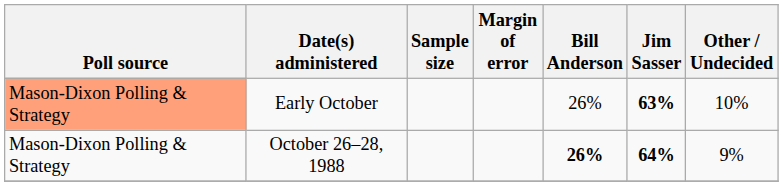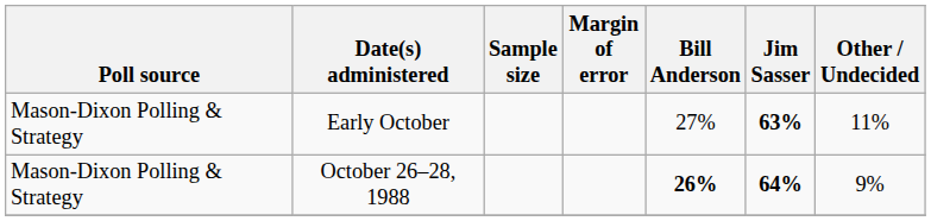Early October | Poll source: lightsalmon background -> no background
Early October | Bill Anderson: 26% -> 27%
Early October | Other / Undecided: 10% -> 11%
